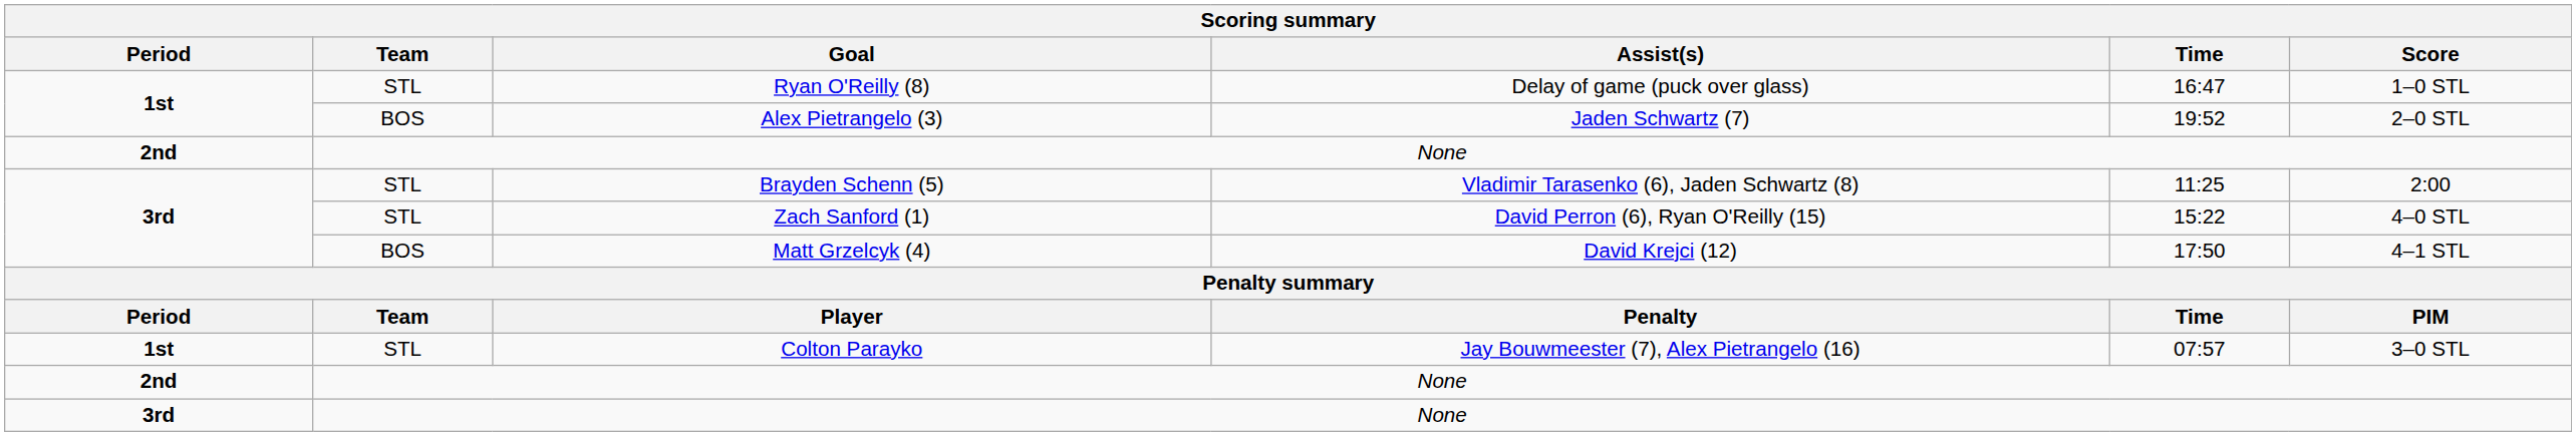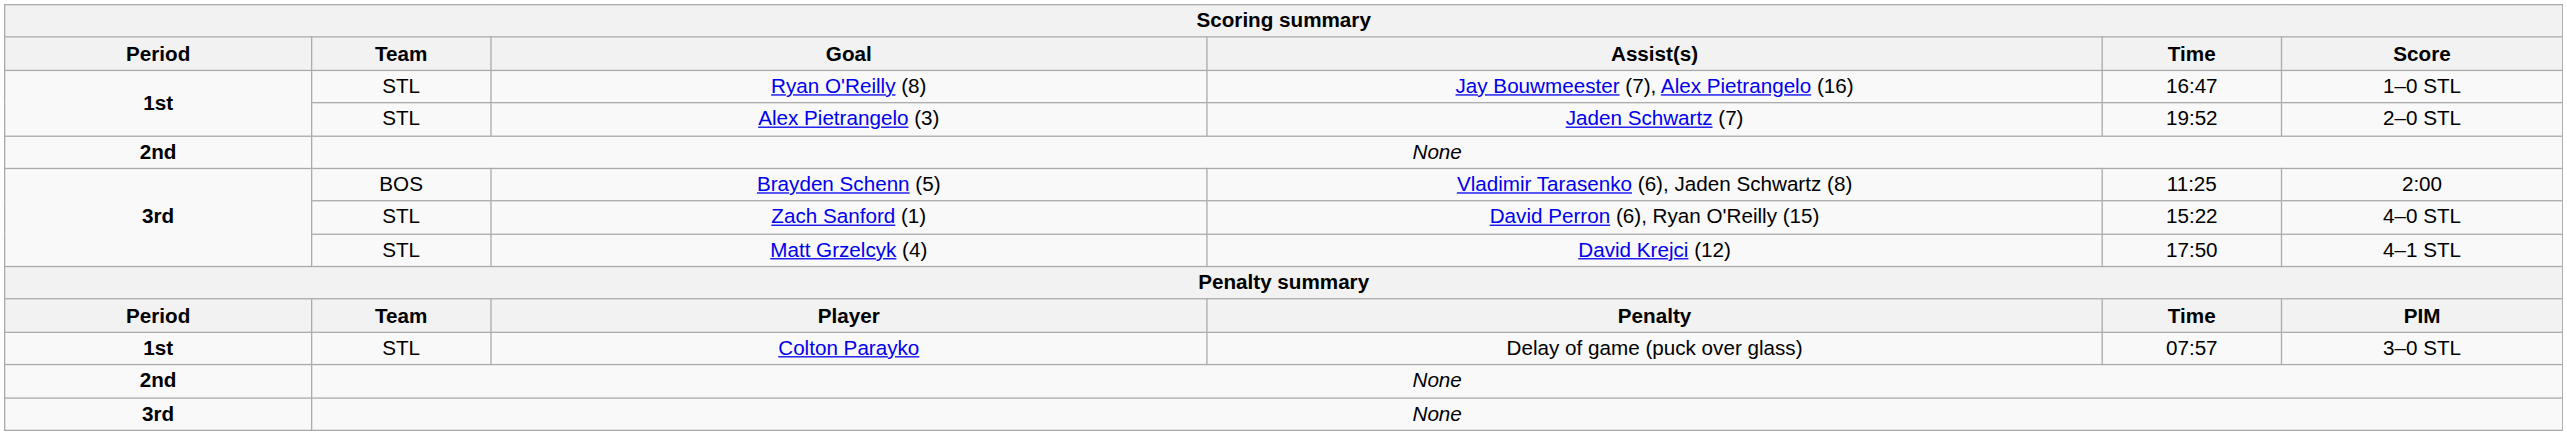Ryan O'Reilly (8) | Assist(s): Delay of game (puck over glass) -> Jay Bouwmeester (7), Alex Pietrangelo (16)
Alex Pietrangelo (3) | Team: BOS -> STL
Brayden Schenn (5) | Team: STL -> BOS
Matt Grzelcyk (4) | Team: BOS -> STL
Colton Parayko | Assist(s): Jay Bouwmeester (7), Alex Pietrangelo (16) -> Delay of game (puck over glass)
